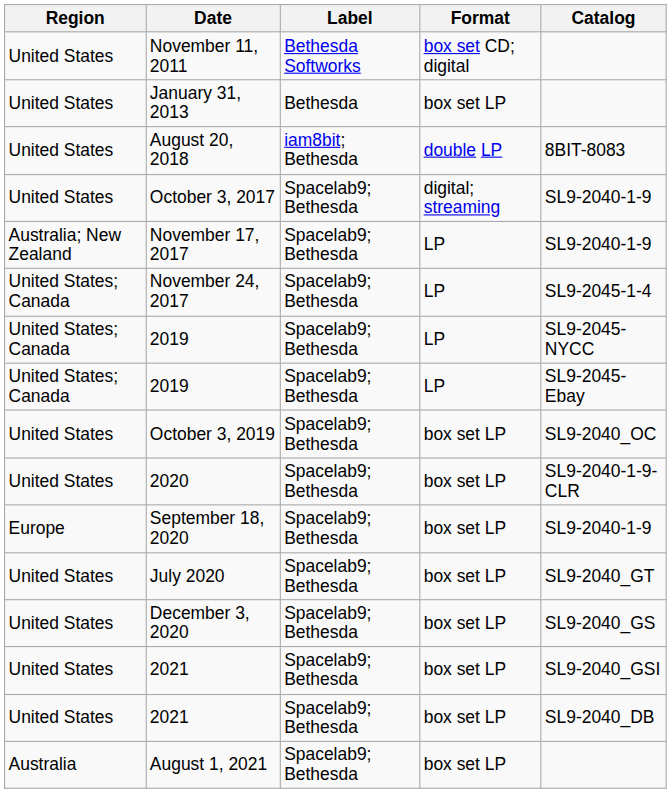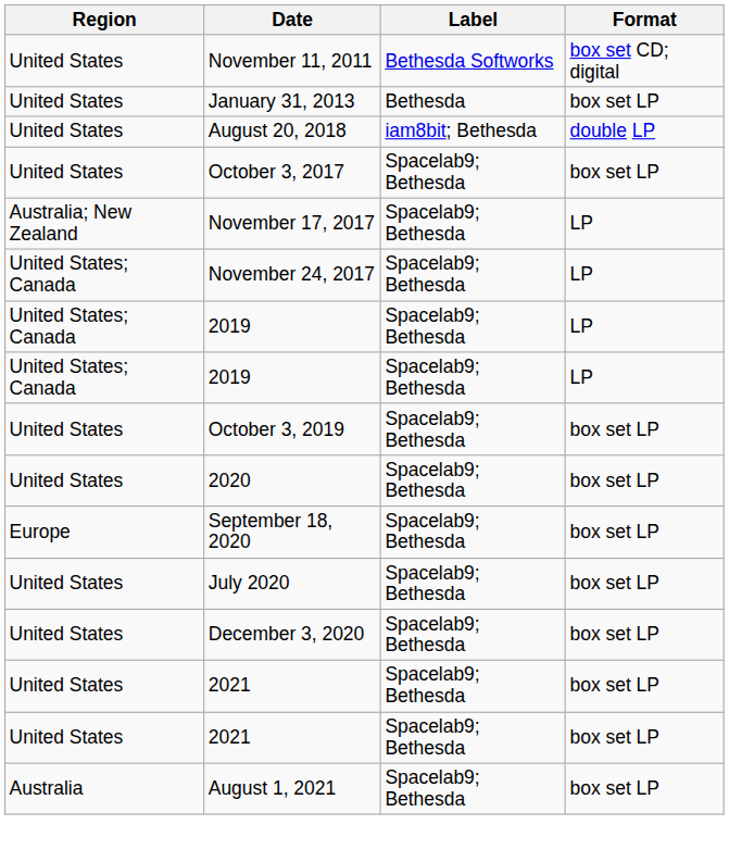- column: Catalog | 8BIT-8083 | SL9-2040-1-9 | SL9-2040-1-9 | SL9-2045-1-4 | SL9-2045-NYCC | SL9-2045-Ebay | SL9-2040_OC | SL9-2040-1-9-CLR | SL9-2040-1-9 | SL9-2040_GT | SL9-2040_GS | SL9-2040_GSI | SL9-2040_DB
October 3, 2017 | Format: digital; streaming -> box set LP
